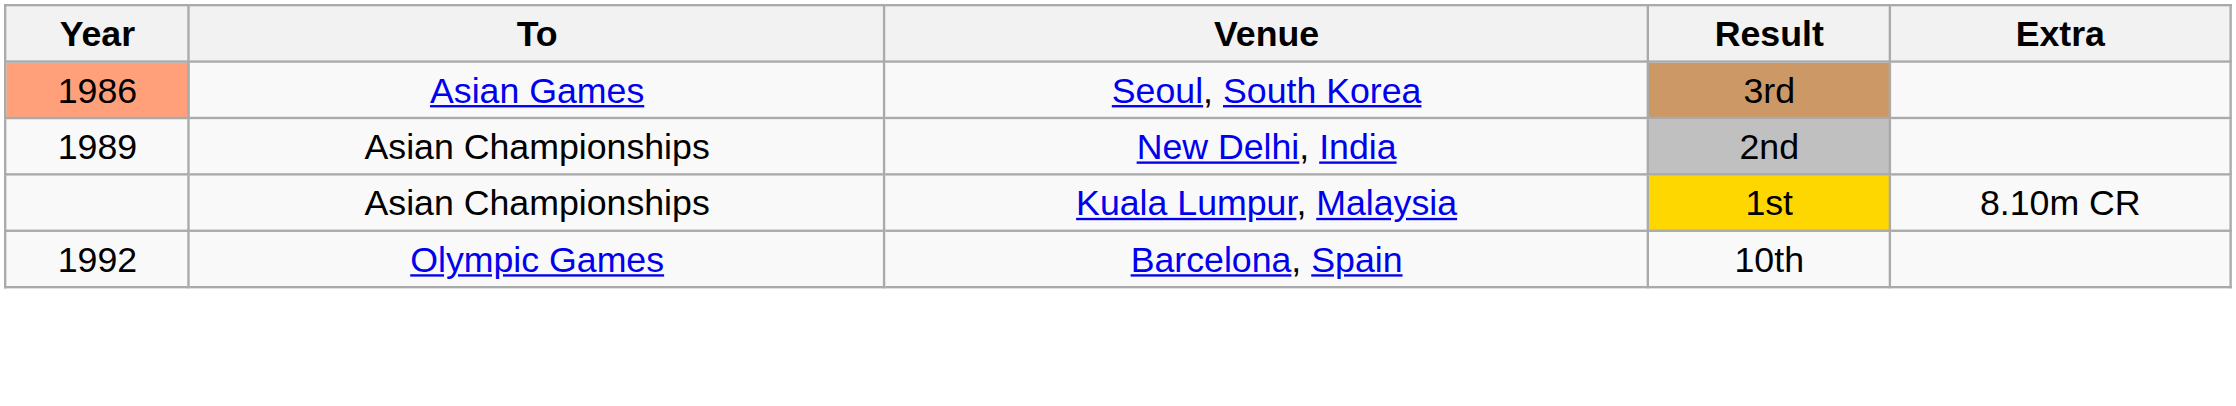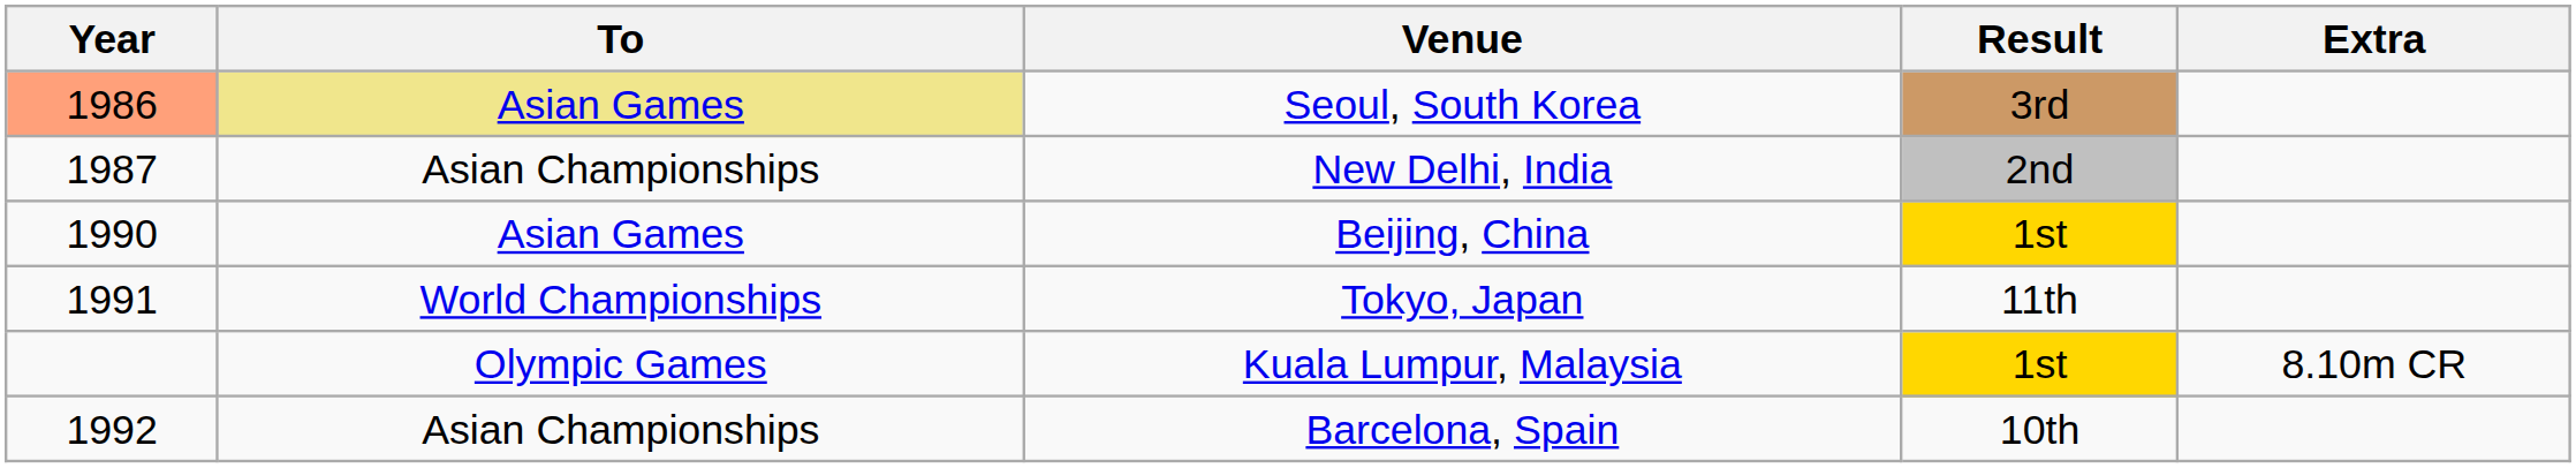Seoul, South Korea | To: no background -> khaki background
New Delhi, India | Year: 1989 -> 1987
+ row: 1990 | Asian Games | Beijing, China | 1st
+ row: 1991 | World Championships | Tokyo, Japan | 11th
Kuala Lumpur, Malaysia | To: Asian Championships -> Olympic Games
Barcelona, Spain | To: Olympic Games -> Asian Championships
